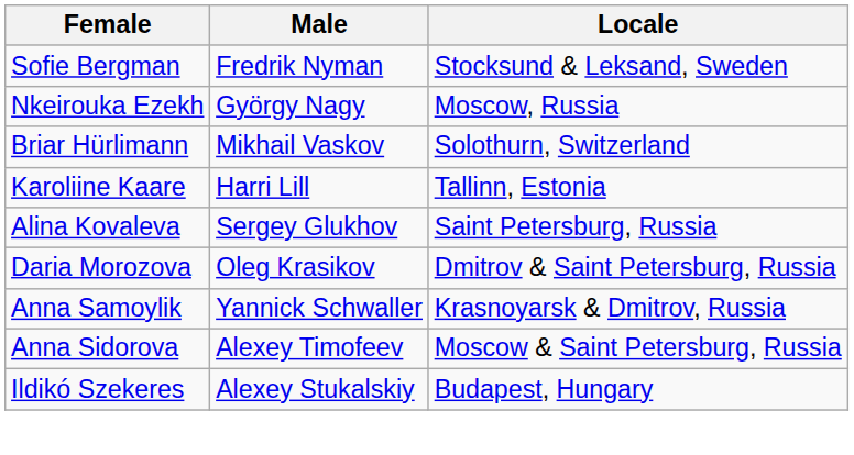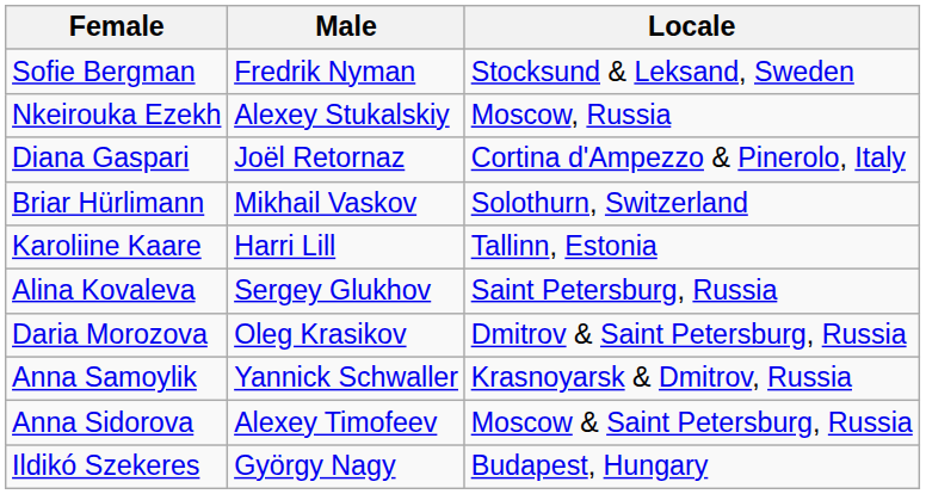Nkeirouka Ezekh | Male: György Nagy -> Alexey Stukalskiy
+ row: Diana Gaspari | Joël Retornaz | Cortina d'Ampezzo & Pinerolo, Italy
Ildikó Szekeres | Male: Alexey Stukalskiy -> György Nagy
